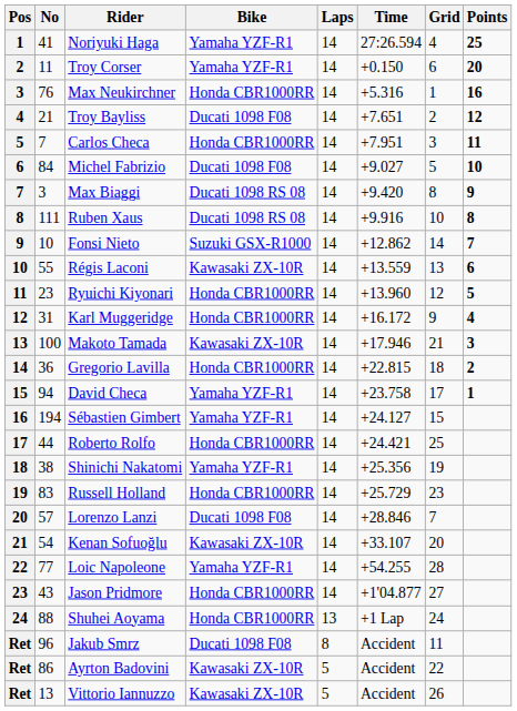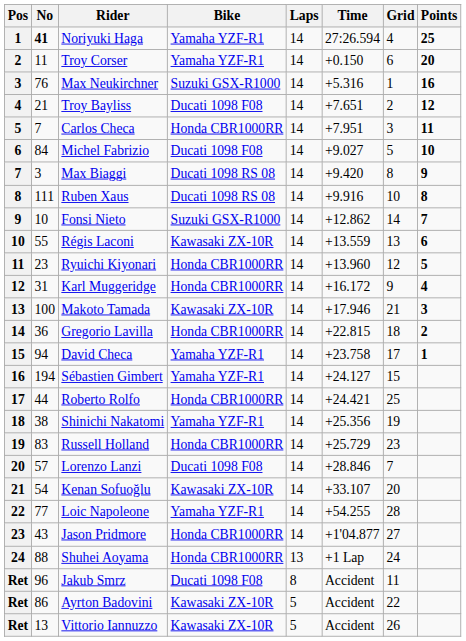Noriyuki Haga | No: normal -> bold
Max Neukirchner | Bike: Honda CBR1000RR -> Suzuki GSX-R1000
